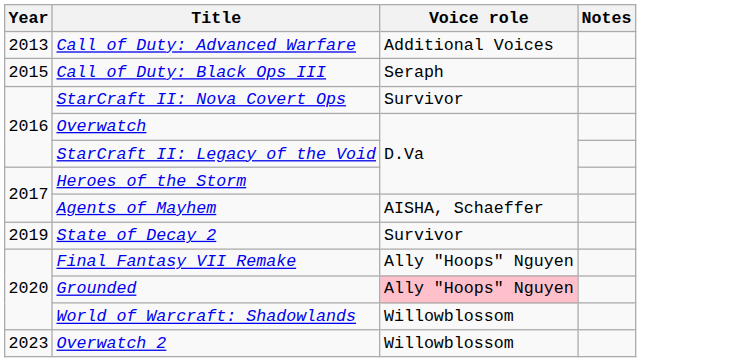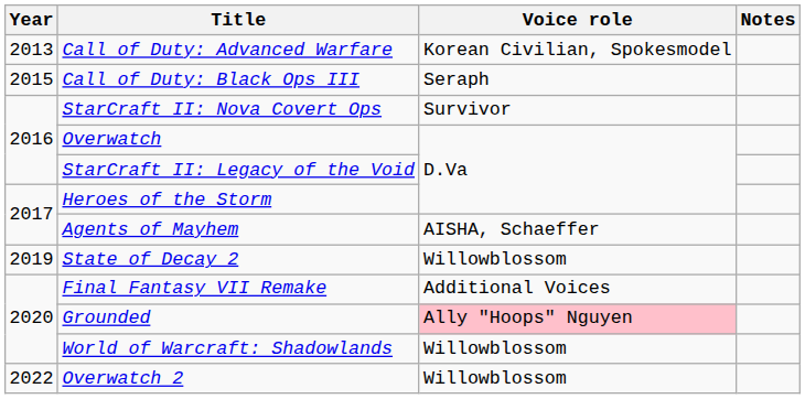Call of Duty: Advanced Warfare | Voice role: Additional Voices -> Korean Civilian, Spokesmodel
State of Decay 2 | Voice role: Survivor -> Willowblossom
Final Fantasy VII Remake | Voice role: Ally "Hoops" Nguyen -> Additional Voices
Overwatch 2 | Year: 2023 -> 2022
